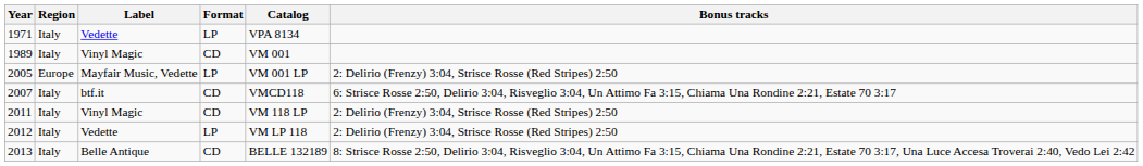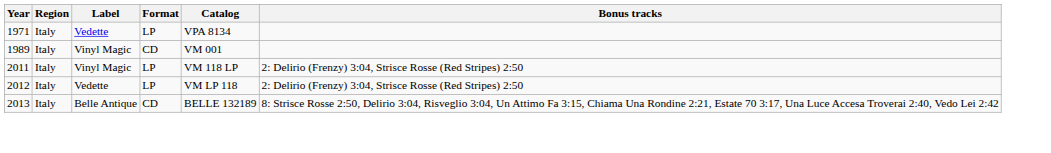- row: 2005 | Europe | Mayfair Music, Vedette | LP | VM 001 LP | 2: Delirio (Frenzy) 3:04, Strisce Rosse (Red Stripes) 2:50
- row: 2007 | Italy | btf.it | CD | VMCD118 | 6: Strisce Rosse 2:50, Delirio 3:04, Risveglio 3:04, Un Attimo Fa 3:15, Chiama Una Rondine 2:21, Estate 70 3:17
2011 | Format: CD -> LP
